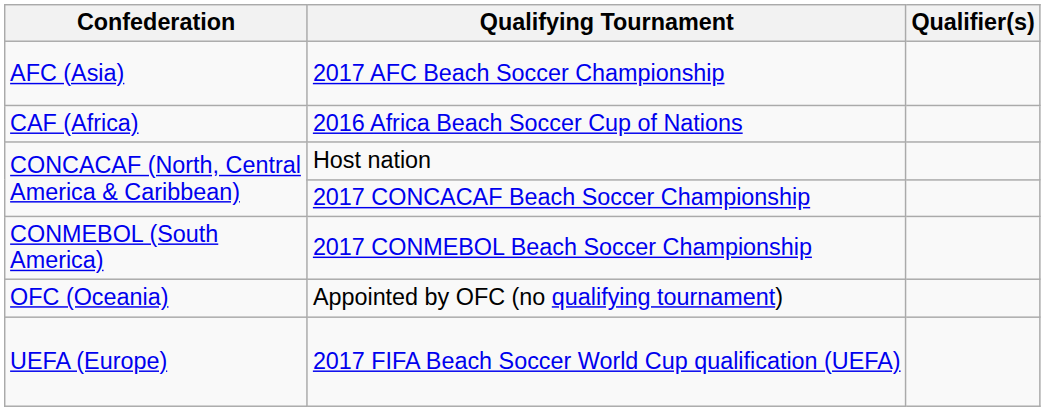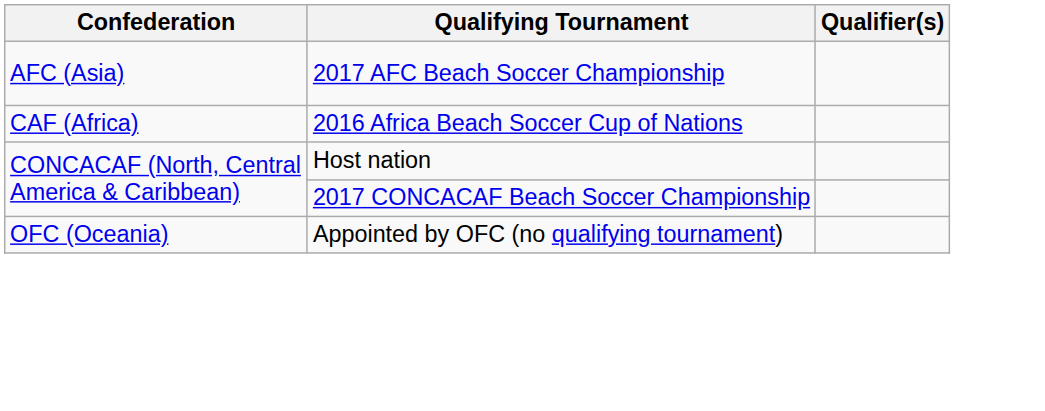- row: CONMEBOL (South America) | 2017 CONMEBOL Beach Soccer Championship
- row: UEFA (Europe) | 2017 FIFA Beach Soccer World Cup qualification (UEFA)
